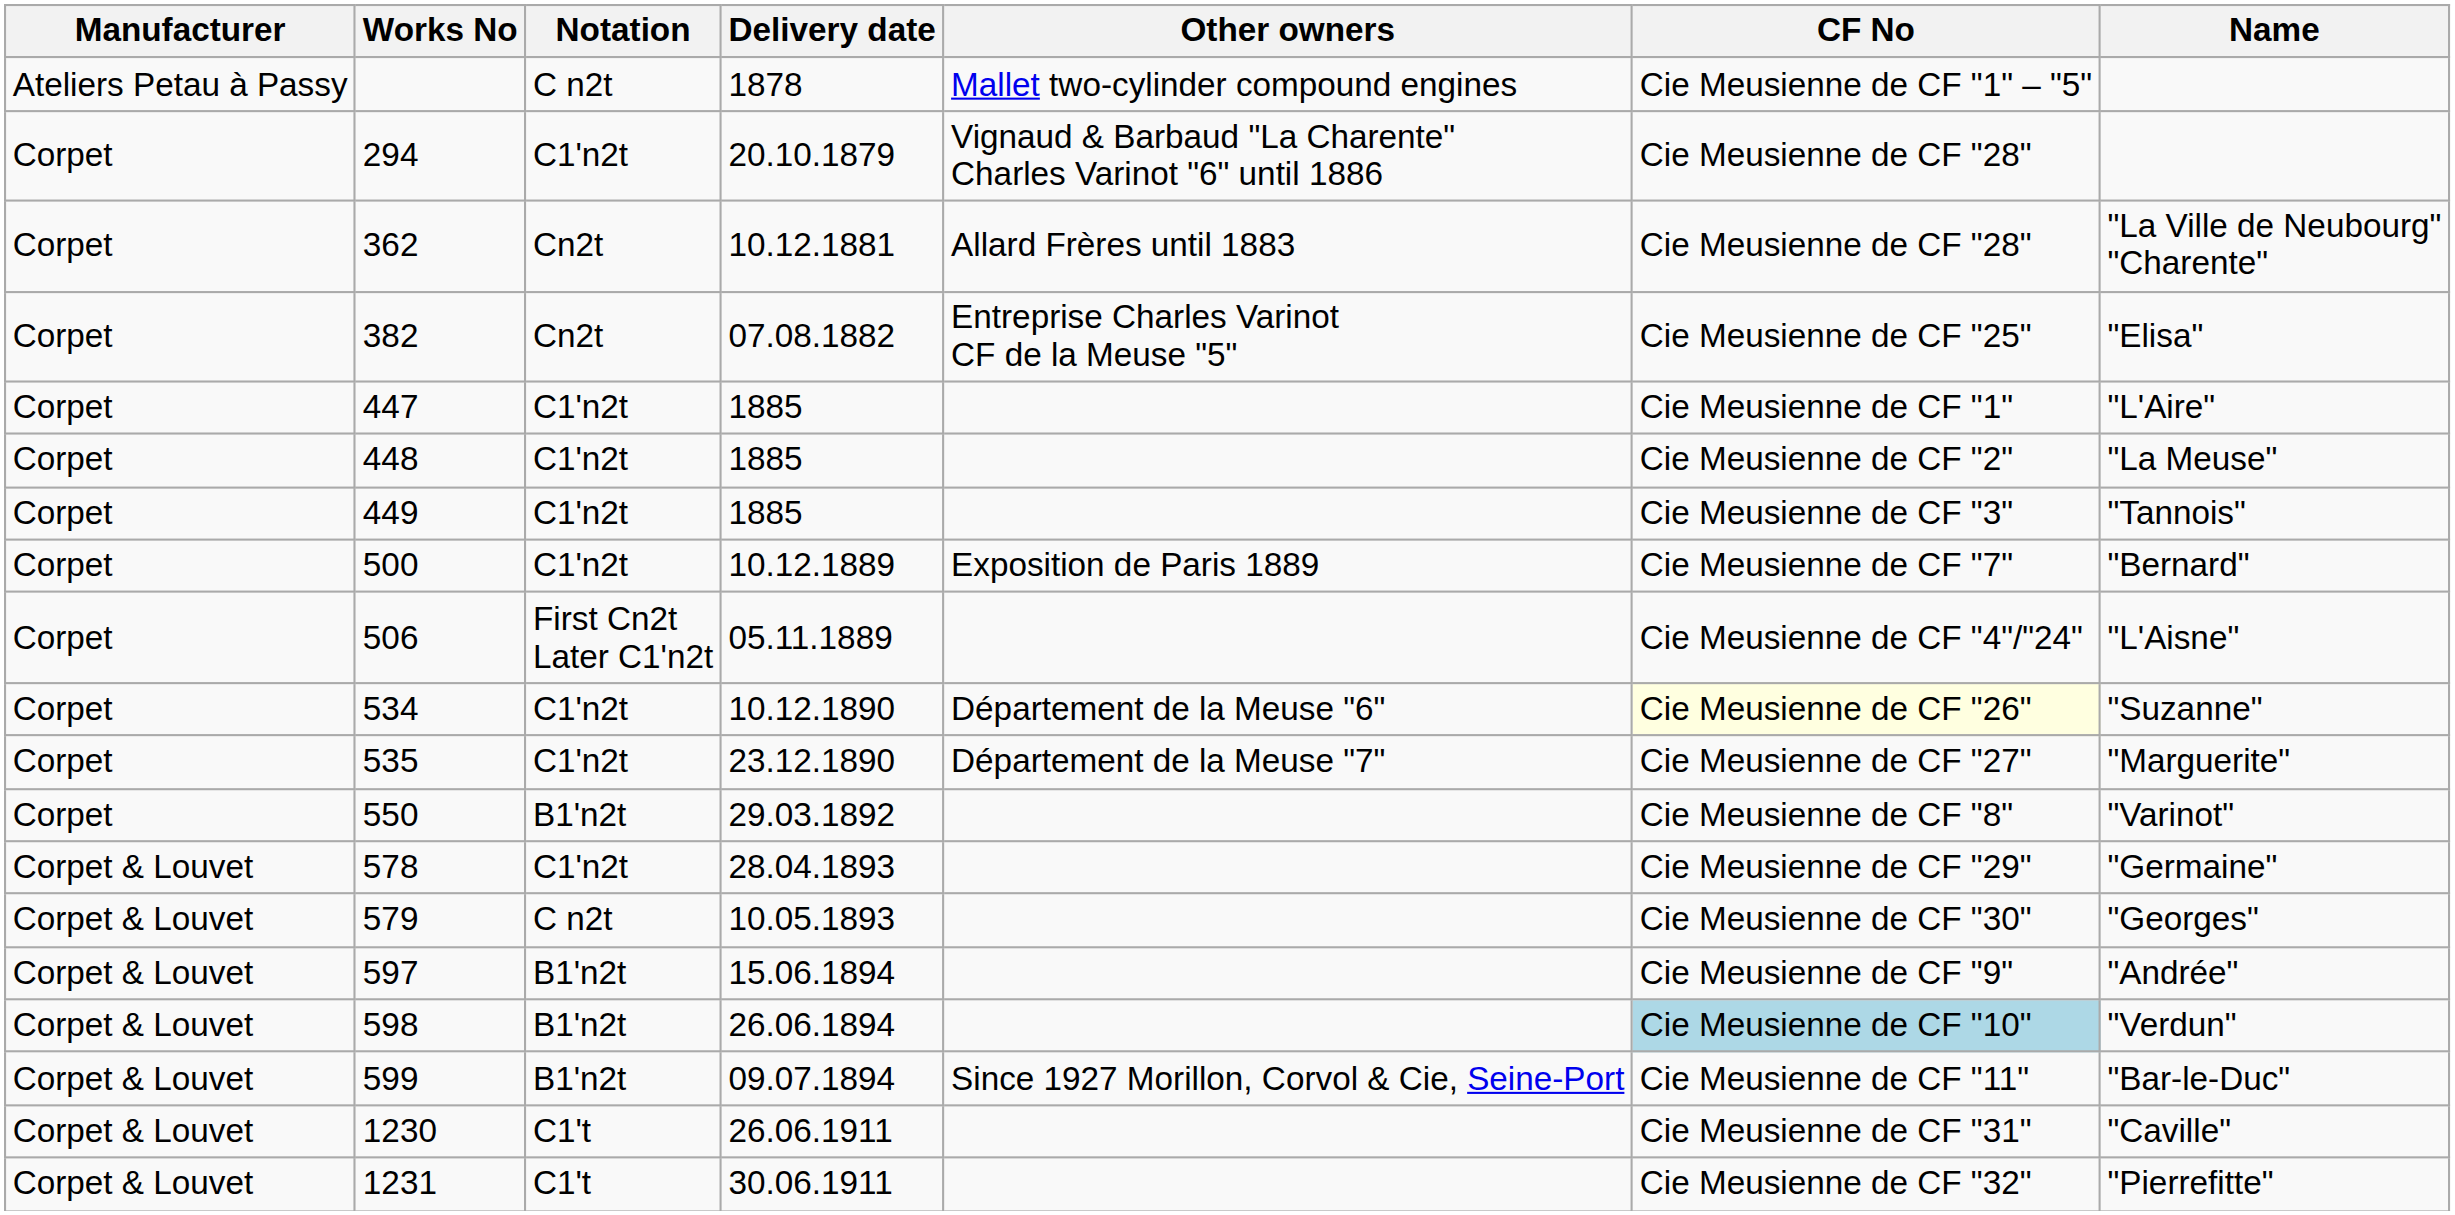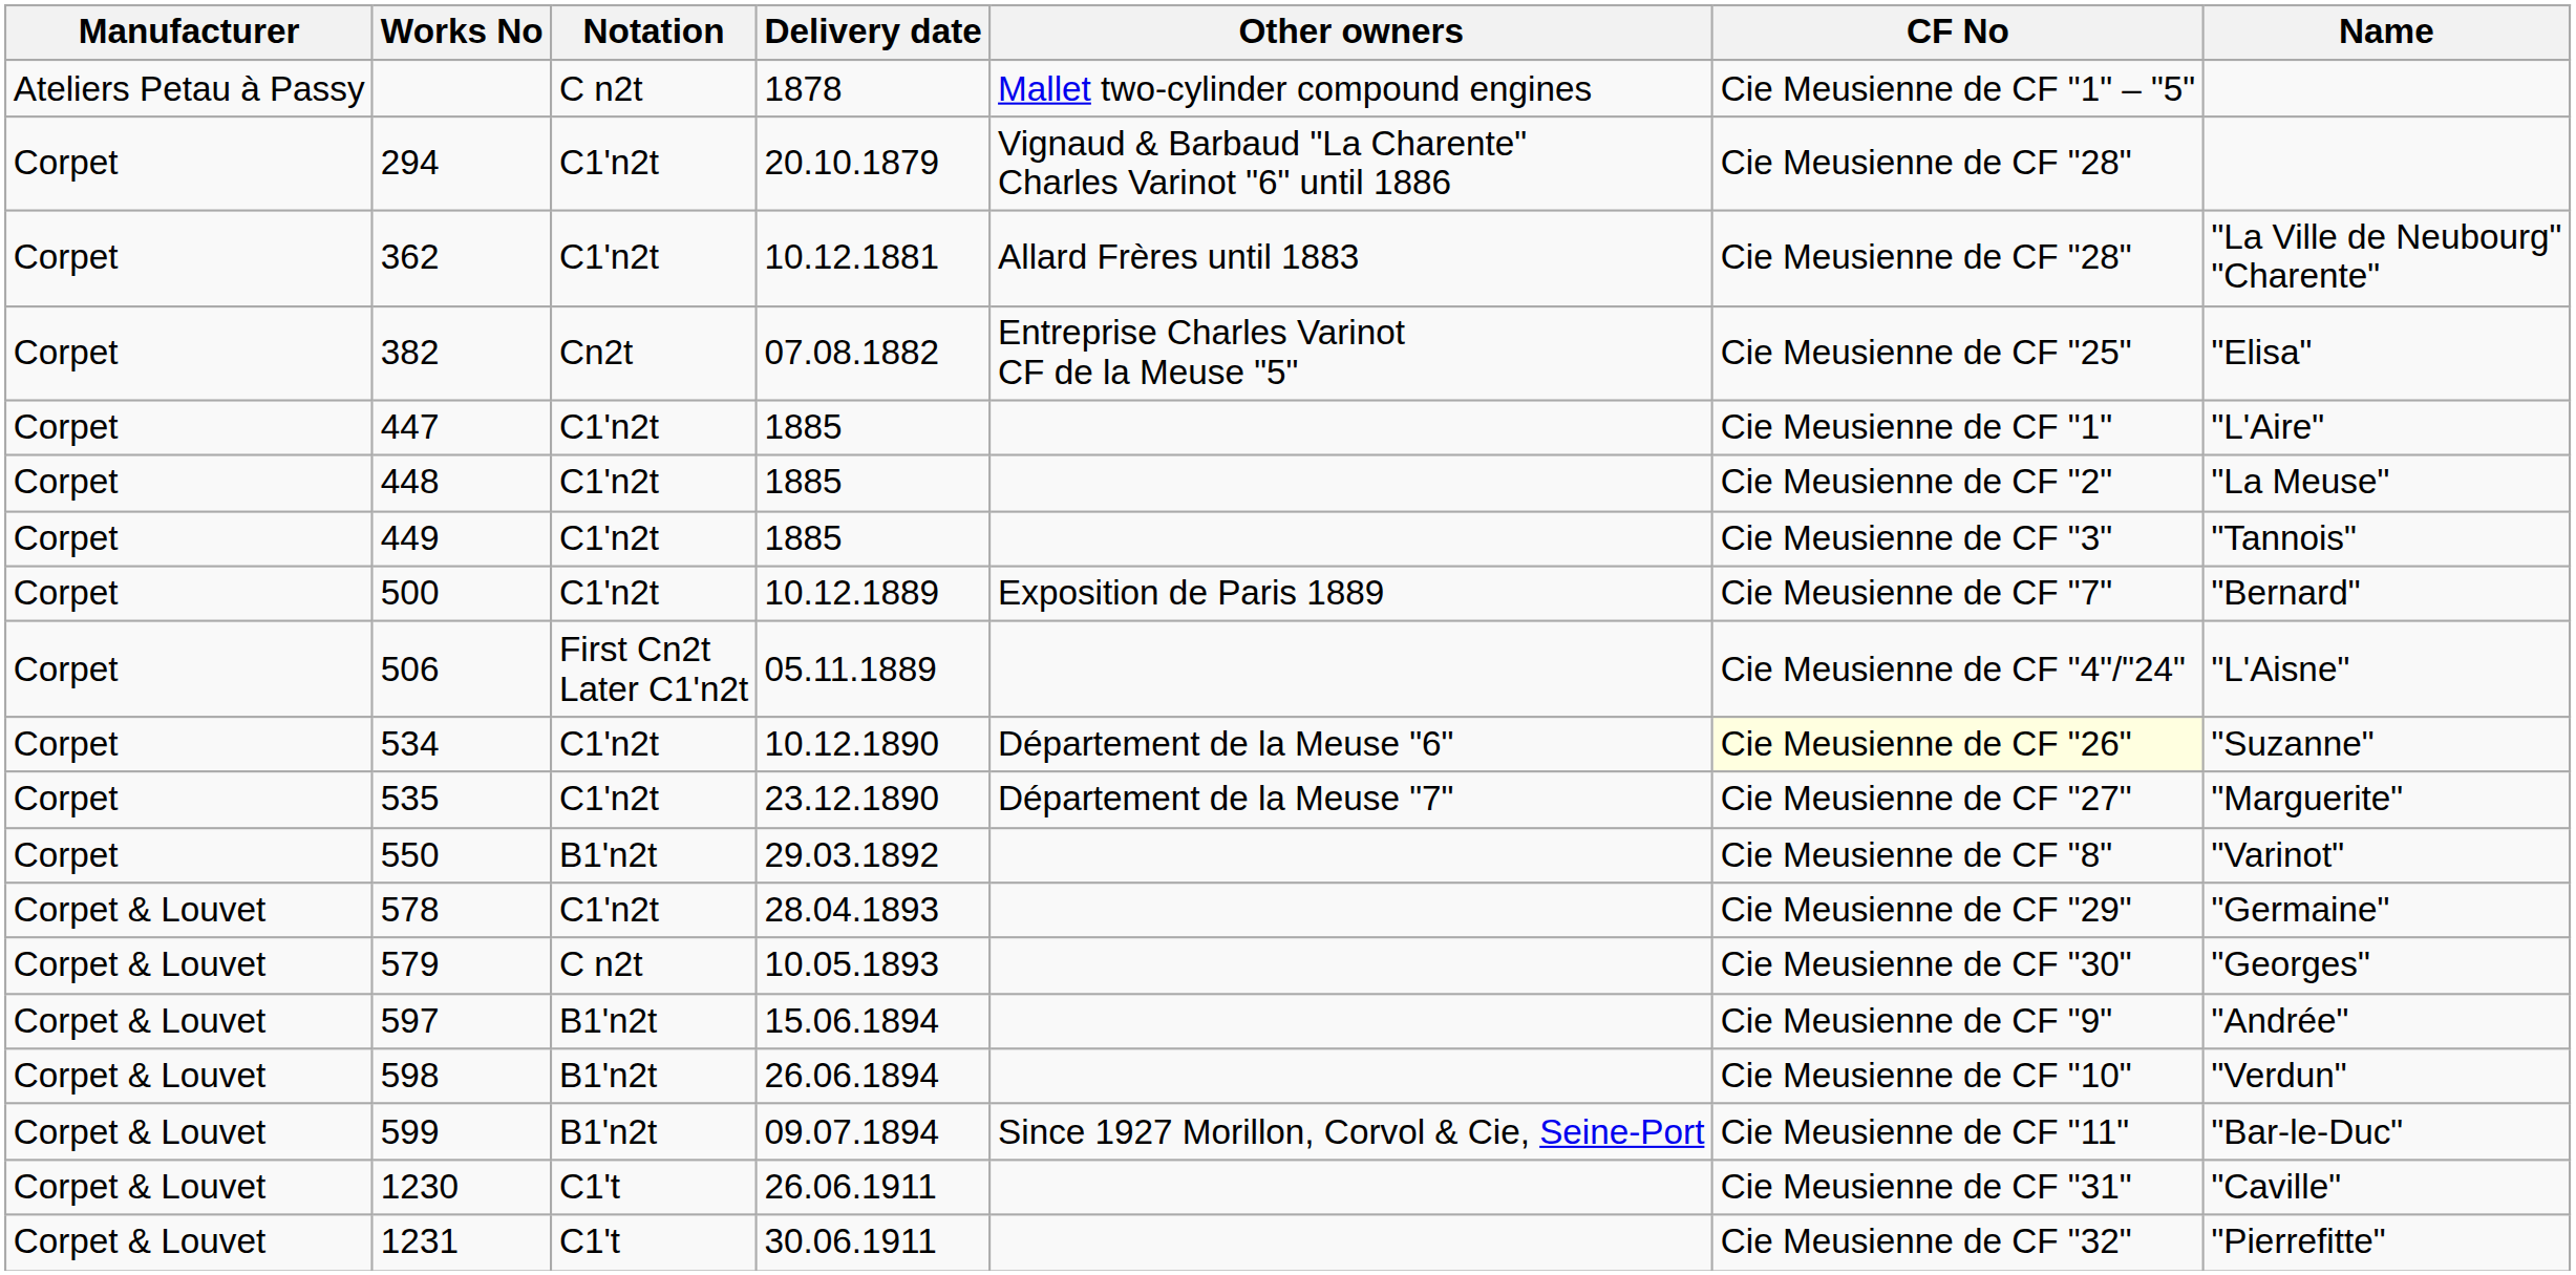362 | Notation: Cn2t -> C1'n2t
598 | CF No: lightblue background -> no background
